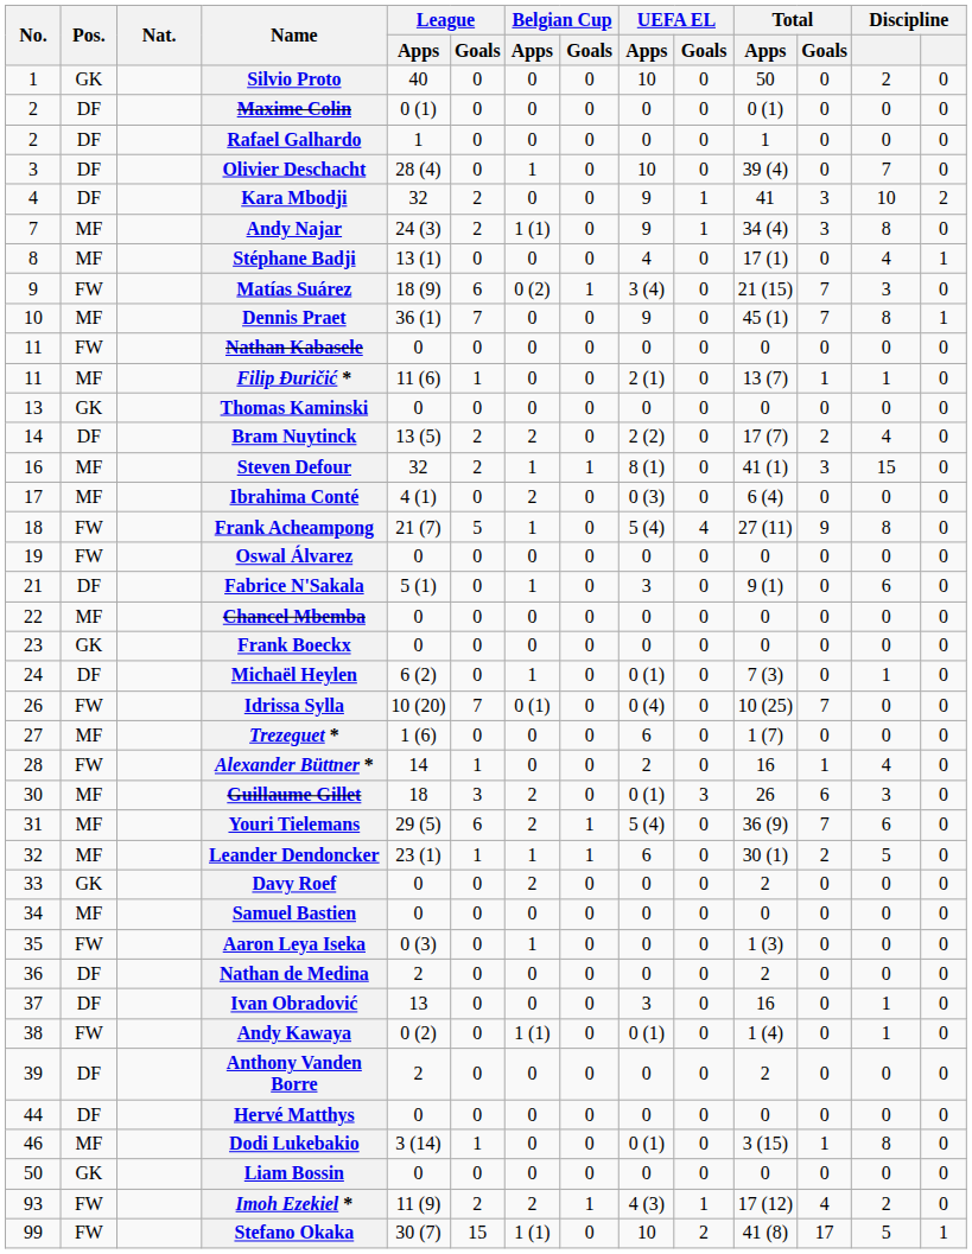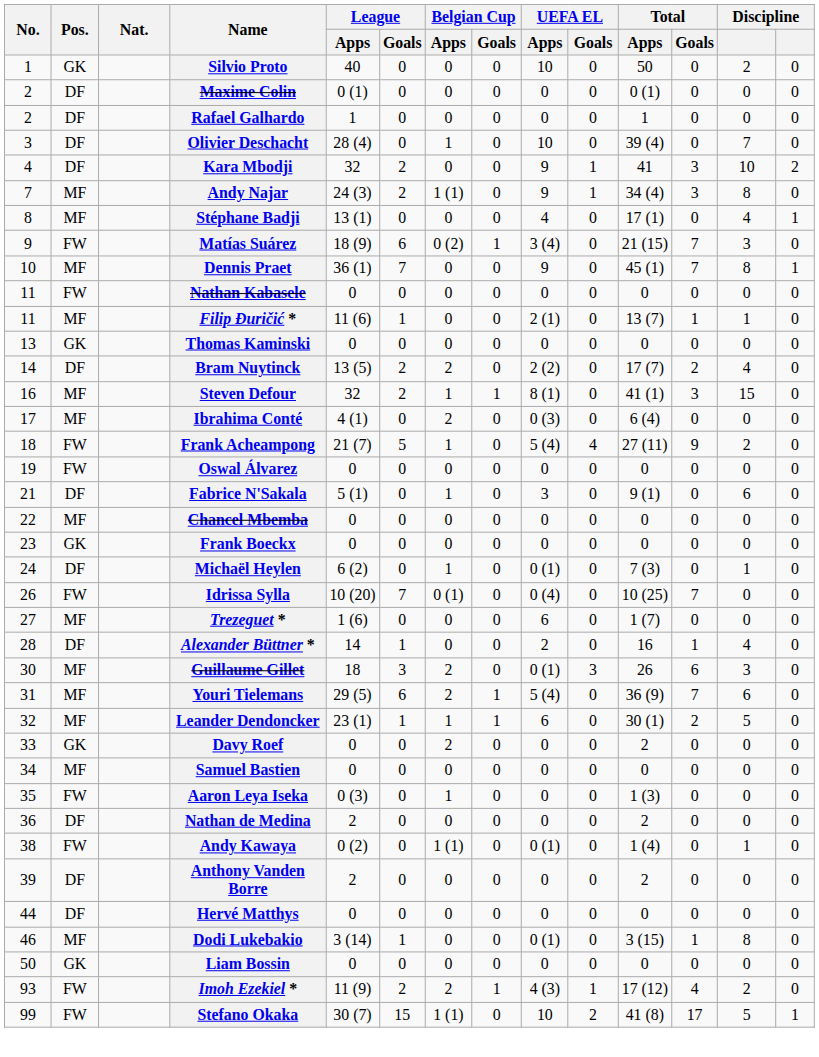Frank Acheampong | column 13: 8 -> 2
Alexander Büttner * | Pos.: FW -> DF
- row: 37 | DF | Ivan Obradović | 13 | 0 | 0 | 0 | 3 | 0 | 16 | 0 | 1 | 0
